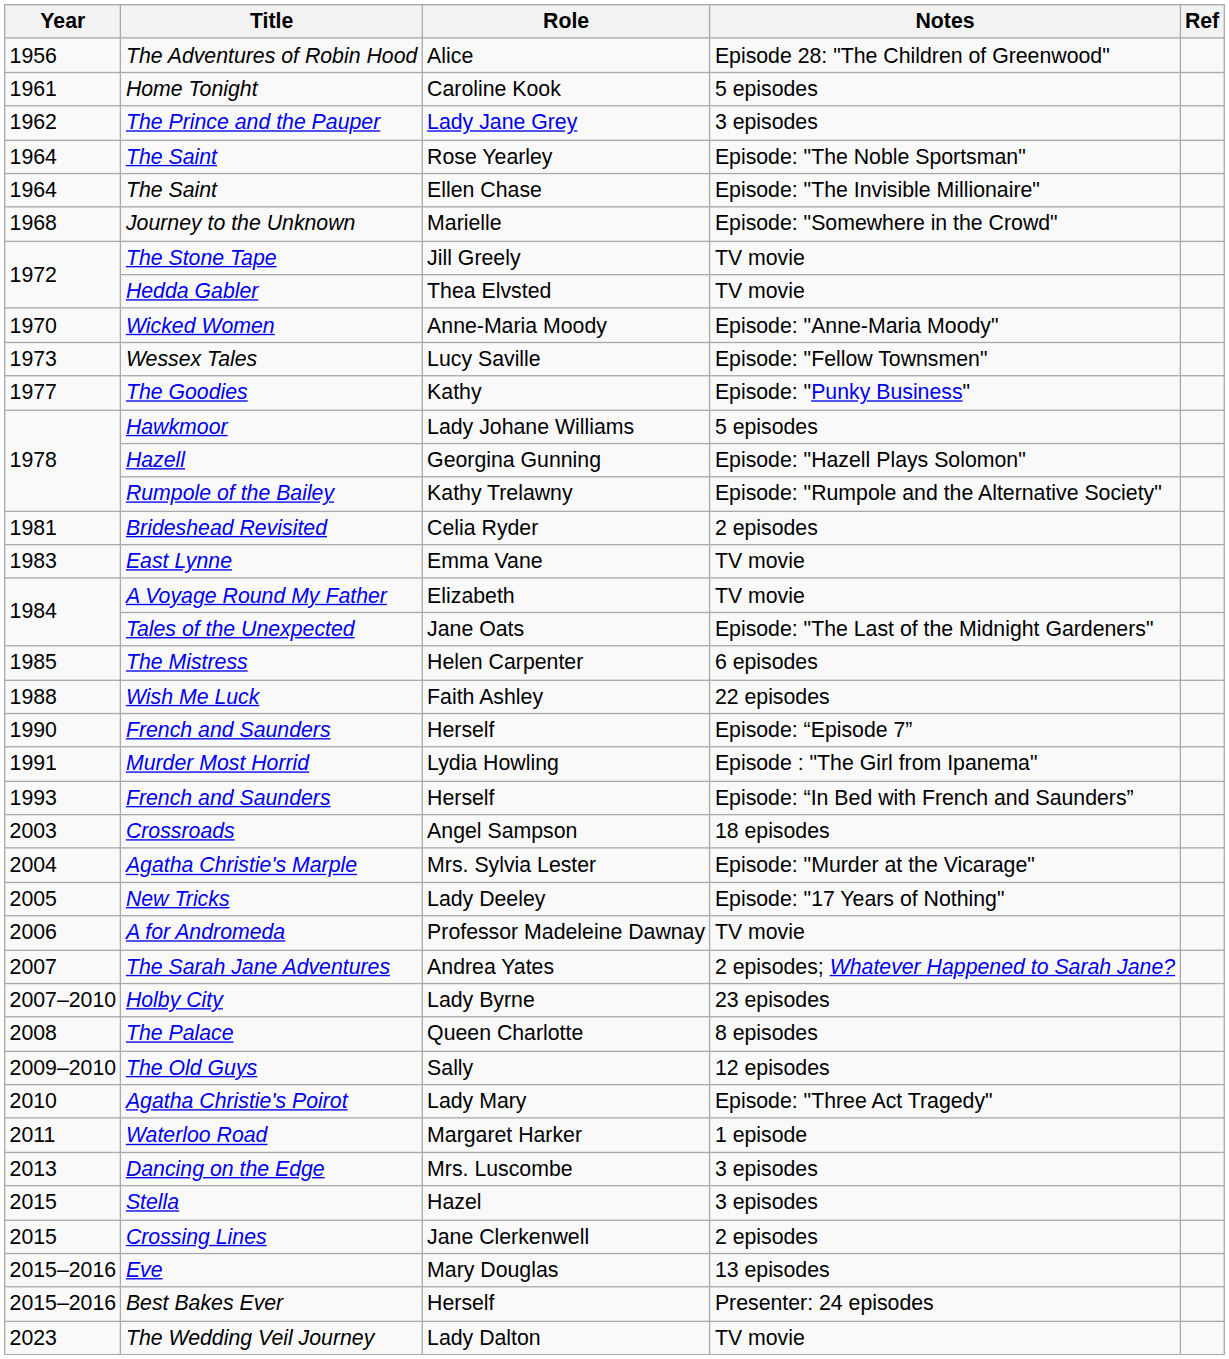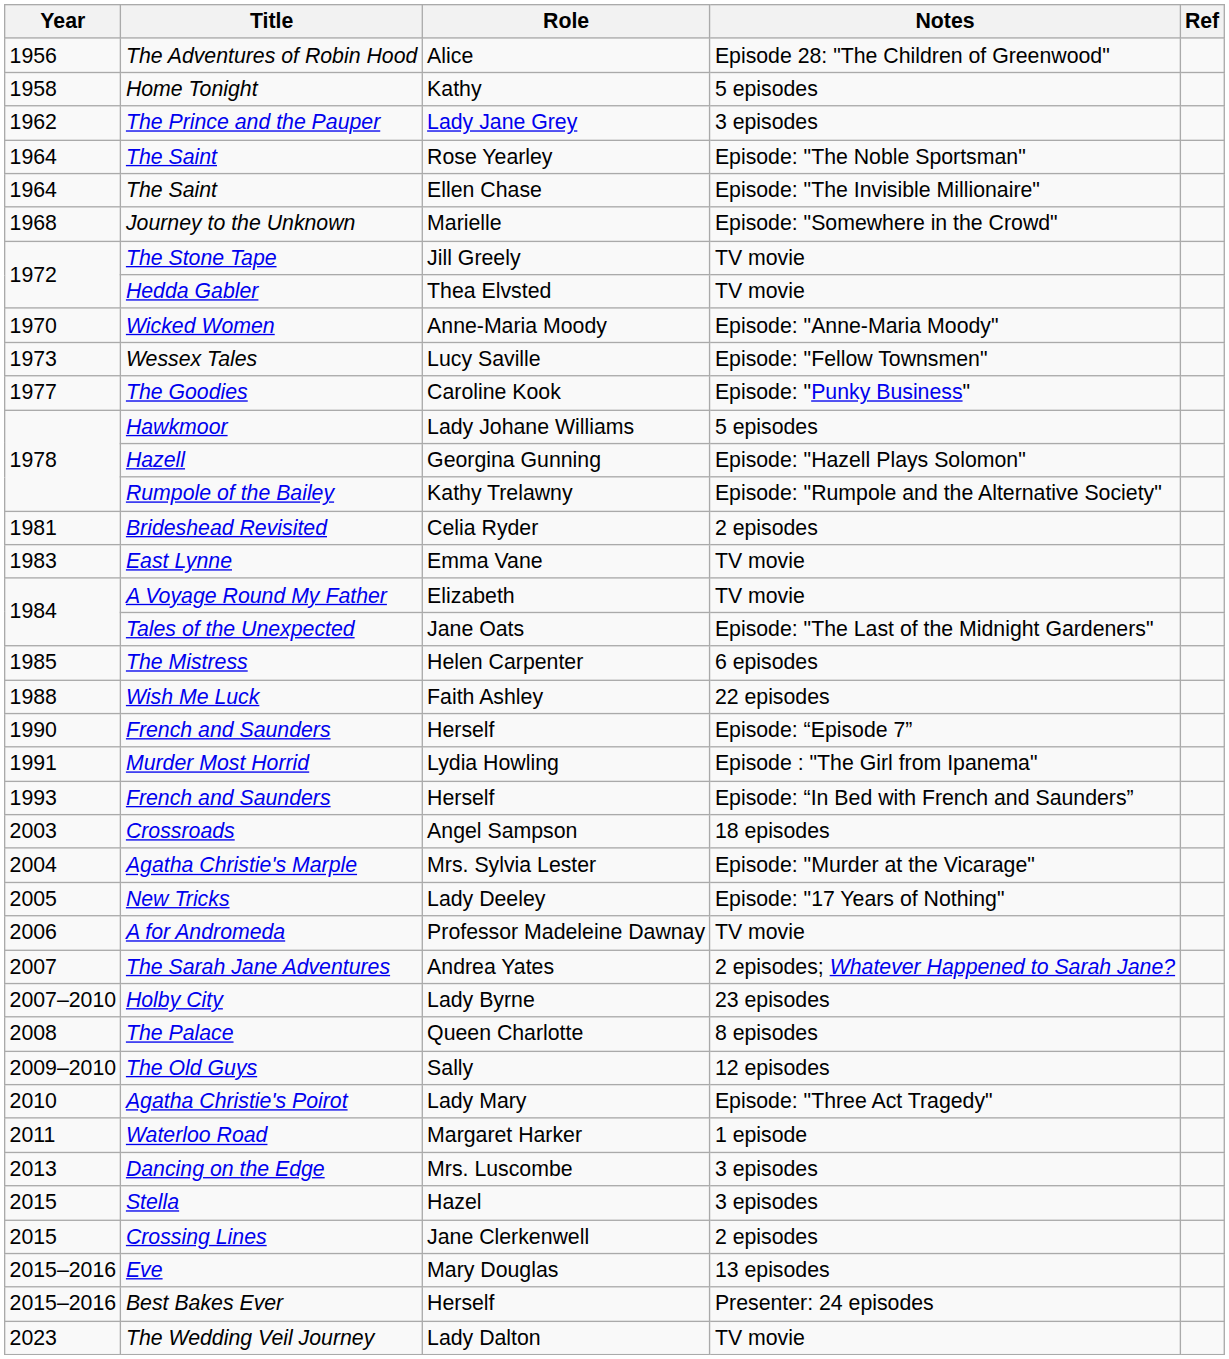Home Tonight | Year: 1961 -> 1958
Home Tonight | Role: Caroline Kook -> Kathy
The Goodies | Role: Kathy -> Caroline Kook
